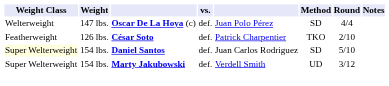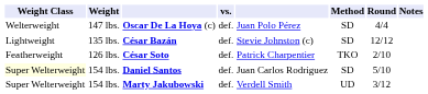+ row: Lightweight | 135 lbs. | César Bazán | def. | Stevie Johnston (c) | SD | 12/12
